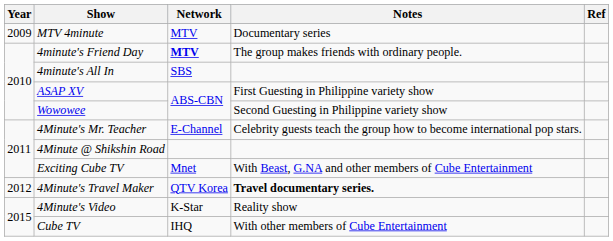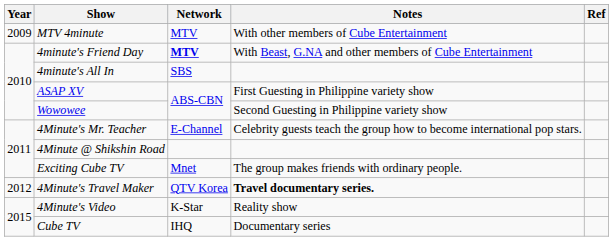MTV 4minute | Notes: Documentary series -> With other members of Cube Entertainment
4minute's Friend Day | Notes: The group makes friends with ordinary people. -> With Beast, G.NA and other members of Cube Entertainment
Exciting Cube TV | Notes: With Beast, G.NA and other members of Cube Entertainment -> The group makes friends with ordinary people.
Cube TV | Notes: With other members of Cube Entertainment -> Documentary series
